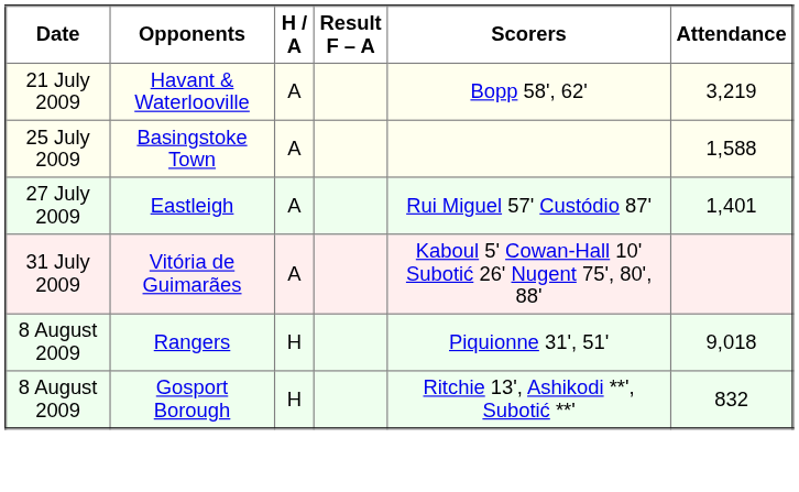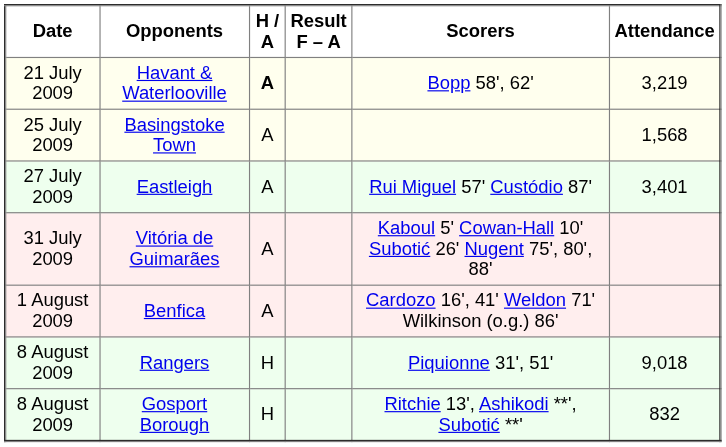Havant & Waterlooville | H / A: normal -> bold
Basingstoke Town | Attendance: 1,588 -> 1,568
Eastleigh | Attendance: 1,401 -> 3,401
+ row: 1 August 2009 | Benfica | A | Cardozo 16', 41' Weldon 71' Wilkinson (o.g.) 86'
